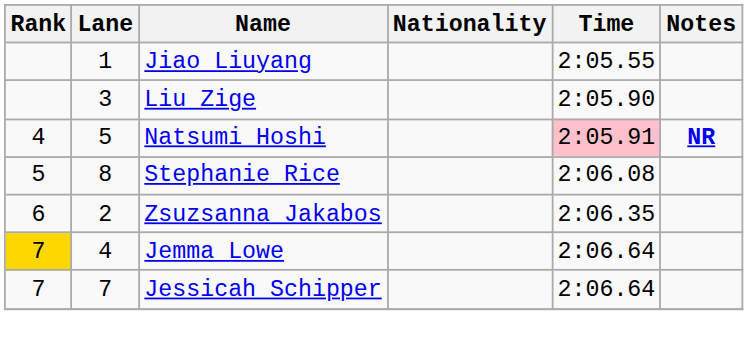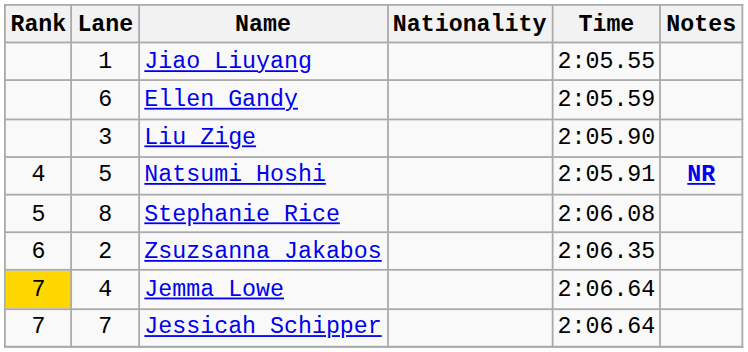+ row: 6 | Ellen Gandy | 2:05.59
Natsumi Hoshi | Time: pink background -> no background
